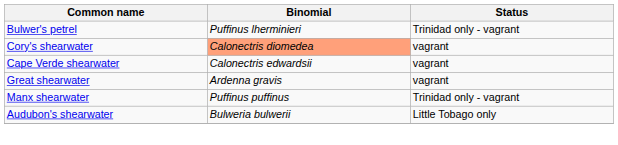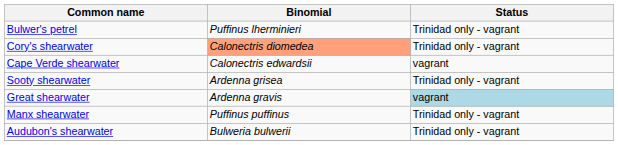Cory's shearwater | Status: vagrant -> Trinidad only - vagrant
+ row: Sooty shearwater | Ardenna grisea | Trinidad only - vagrant
Great shearwater | Status: no background -> lightblue background
Audubon's shearwater | Status: Little Tobago only -> Trinidad only - vagrant
